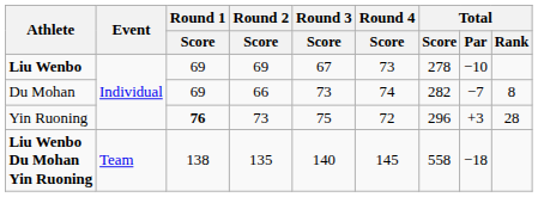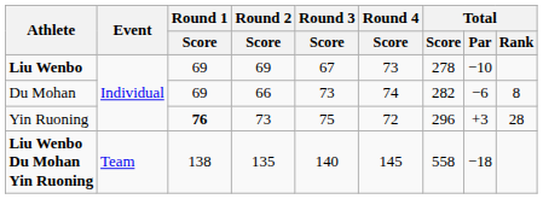Du Mohan | Total / Par: −7 -> −6
